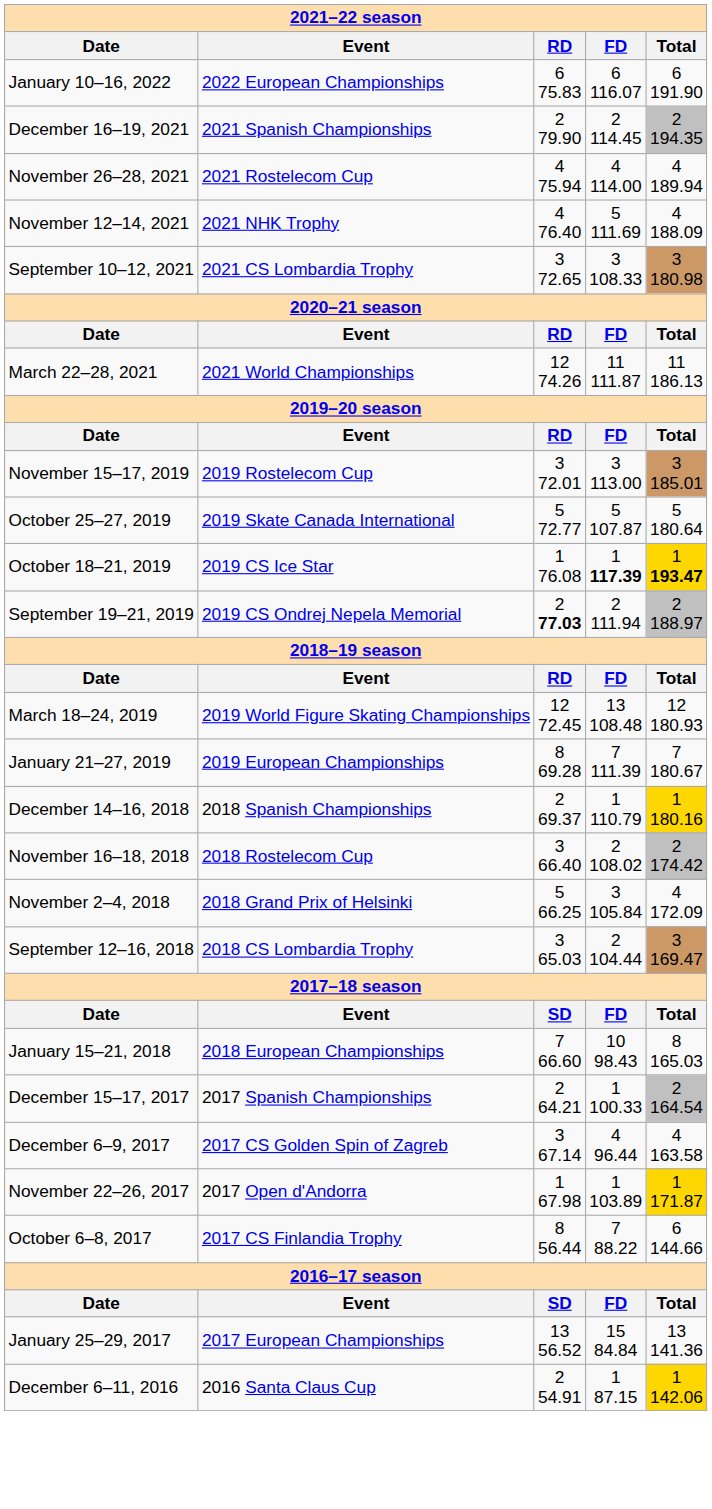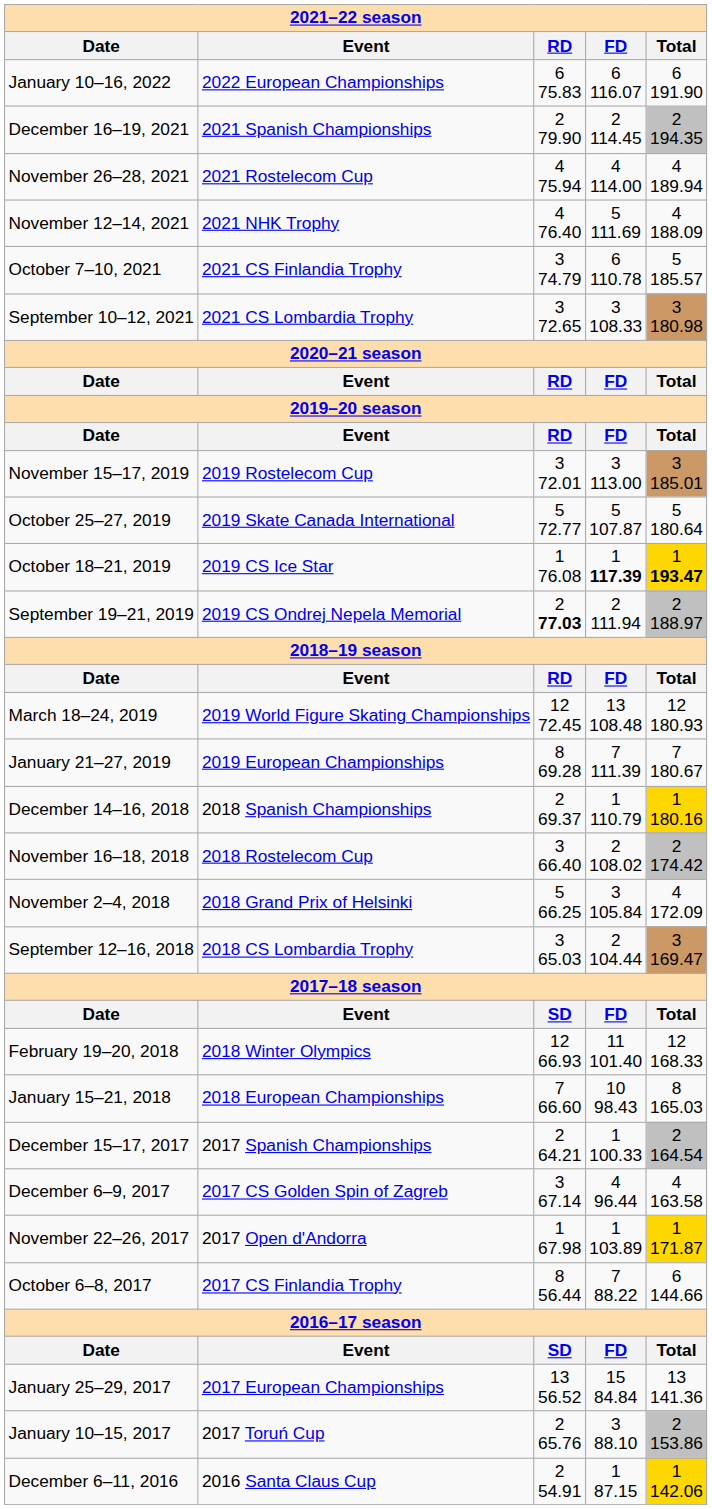+ row: October 7–10, 2021 | 2021 CS Finlandia Trophy | 3 74.79 | 6 110.78 | 5 185.57
- row: March 22–28, 2021 | 2021 World Championships | 12 74.26 | 11 111.87 | 11 186.13
+ row: February 19–20, 2018 | 2018 Winter Olympics | 12 66.93 | 11 101.40 | 12 168.33
+ row: January 10–15, 2017 | 2017 Toruń Cup | 2 65.76 | 3 88.10 | 2 153.86
